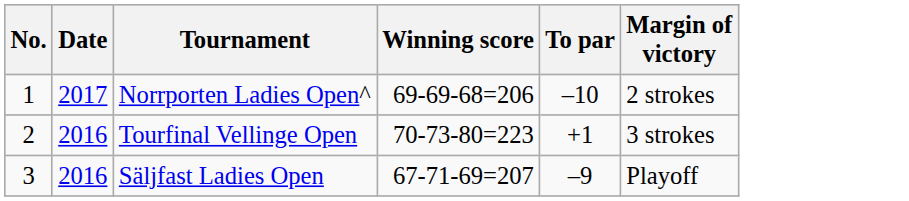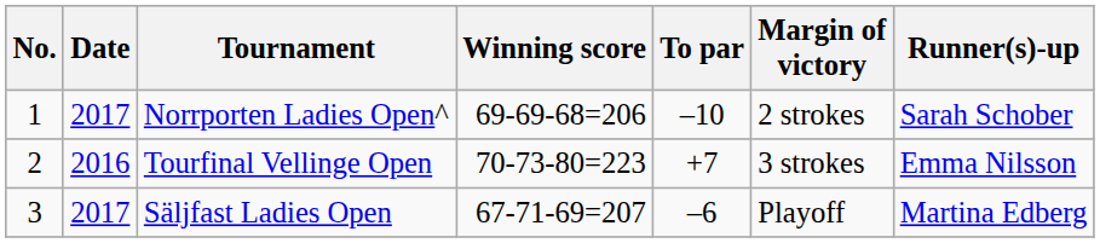+ column: Runner(s)-up | Sarah Schober | Emma Nilsson | Martina Edberg
Tourfinal Vellinge Open | To par: +1 -> +7
Säljfast Ladies Open | Date: 2016 -> 2017
Säljfast Ladies Open | To par: –9 -> –6
